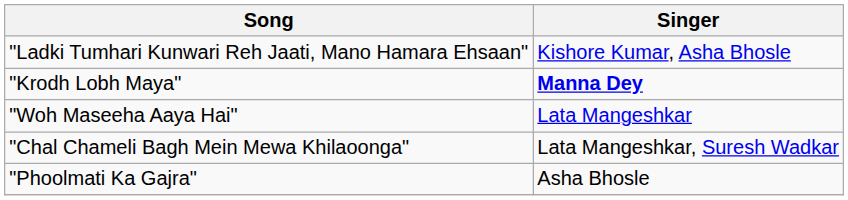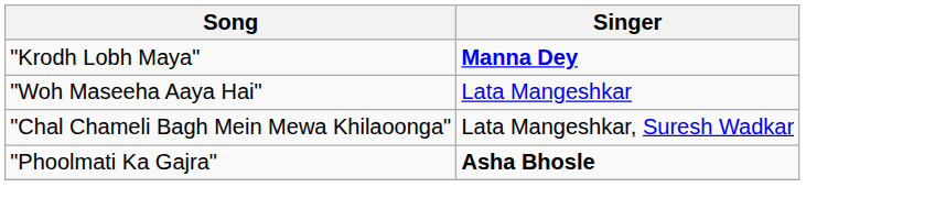- row: "Ladki Tumhari Kunwari Reh Jaati, Mano Hamara Ehsaan" | Kishore Kumar, Asha Bhosle
"Phoolmati Ka Gajra" | Singer: normal -> bold
